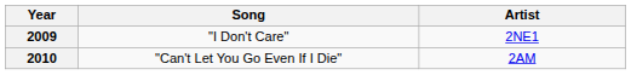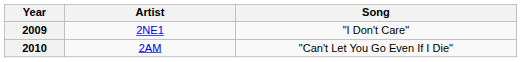columns swapped: Artist <-> Song
